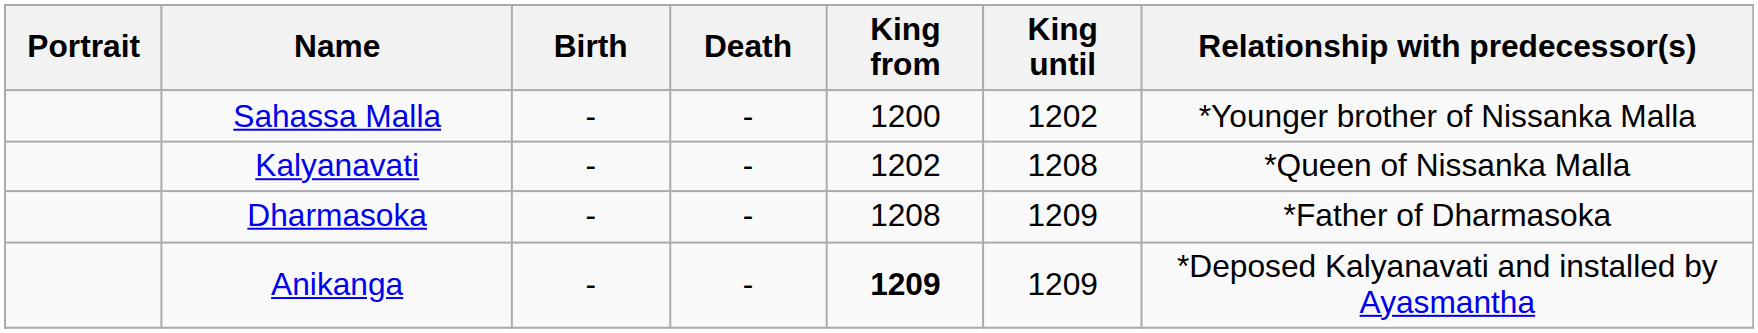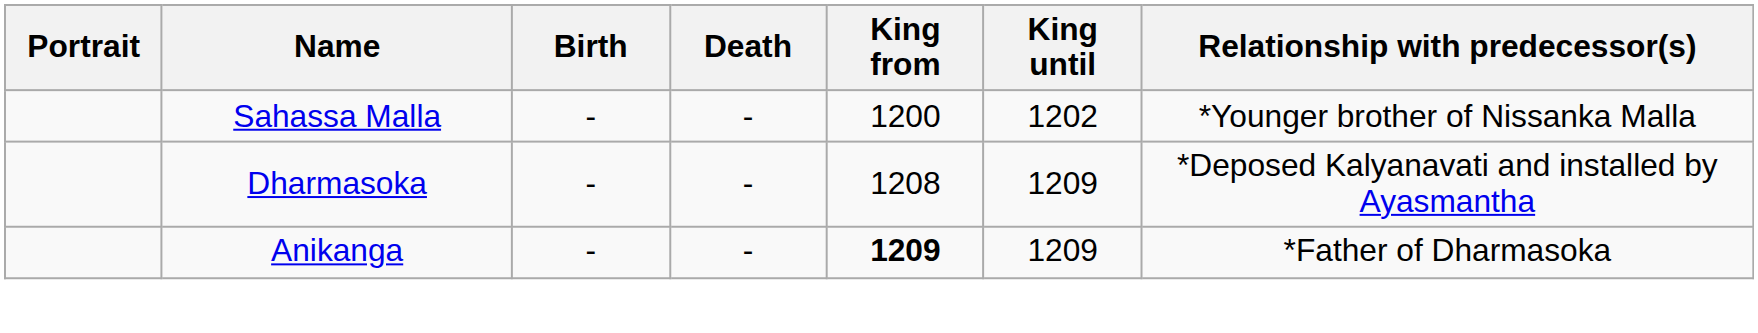- row: Kalyanavati | - | - | 1202 | 1208 | *Queen of Nissanka Malla
Dharmasoka | Relationship with predecessor(s): *Father of Dharmasoka -> *Deposed Kalyanavati and installed by Ayasmantha
Anikanga | Relationship with predecessor(s): *Deposed Kalyanavati and installed by Ayasmantha -> *Father of Dharmasoka
